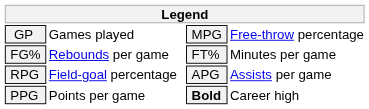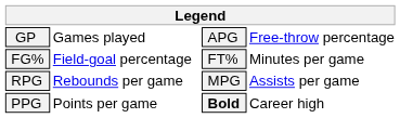GP | column 3: MPG -> APG
FG% | column 2: Rebounds per game -> Field-goal percentage
RPG | column 2: Field-goal percentage -> Rebounds per game
RPG | column 3: APG -> MPG
